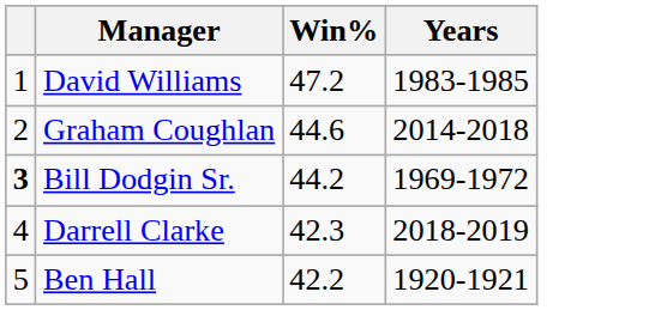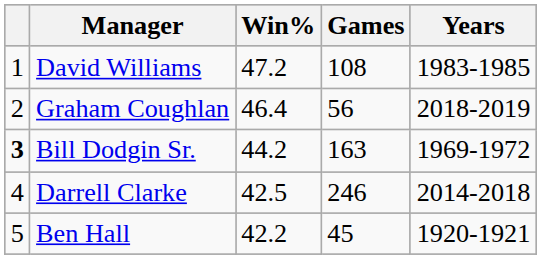+ column: Games | 108 | 56 | 163 | 246 | 45
Graham Coughlan | Win%: 44.6 -> 46.4
Graham Coughlan | Years: 2014-2018 -> 2018-2019
Darrell Clarke | Win%: 42.3 -> 42.5
Darrell Clarke | Years: 2018-2019 -> 2014-2018
